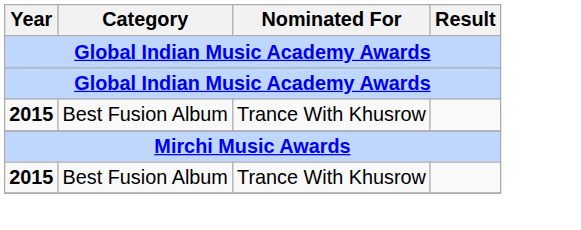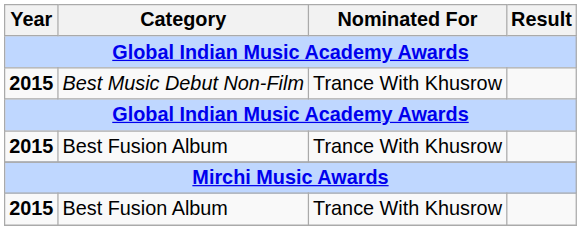+ row: 2015 | Best Music Debut Non-Film | Trance With Khusrow
